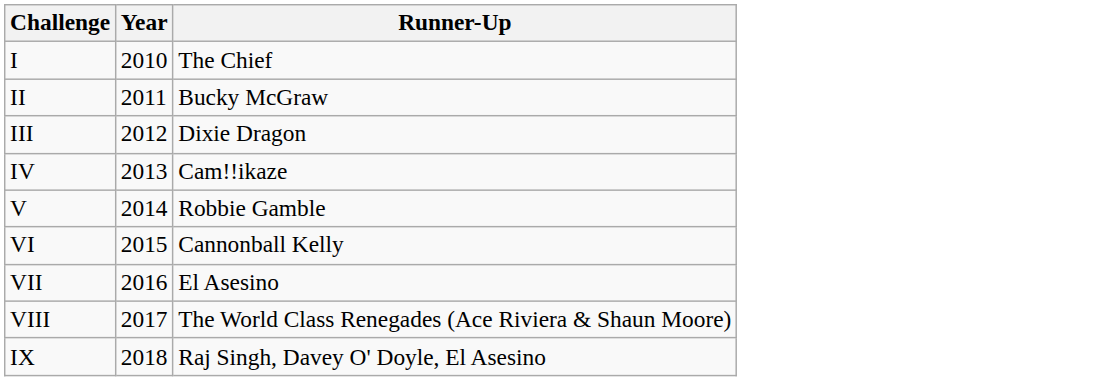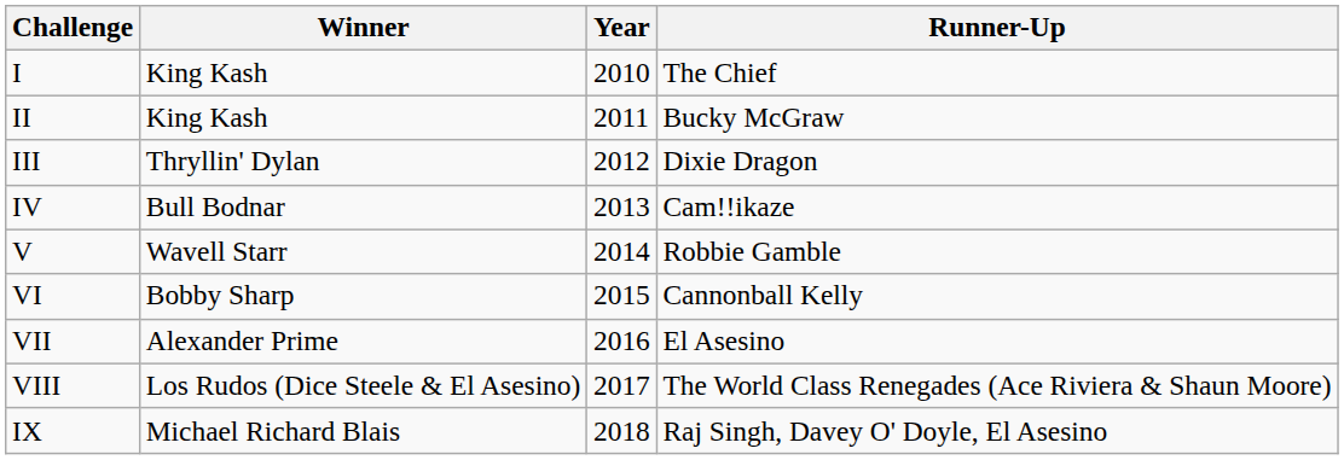+ column: Winner | King Kash | King Kash | Thryllin' Dylan | Bull Bodnar | Wavell Starr | Bobby Sharp | Alexander Prime | Los Rudos (Dice Steele & El Asesino) | Michael Richard Blais
